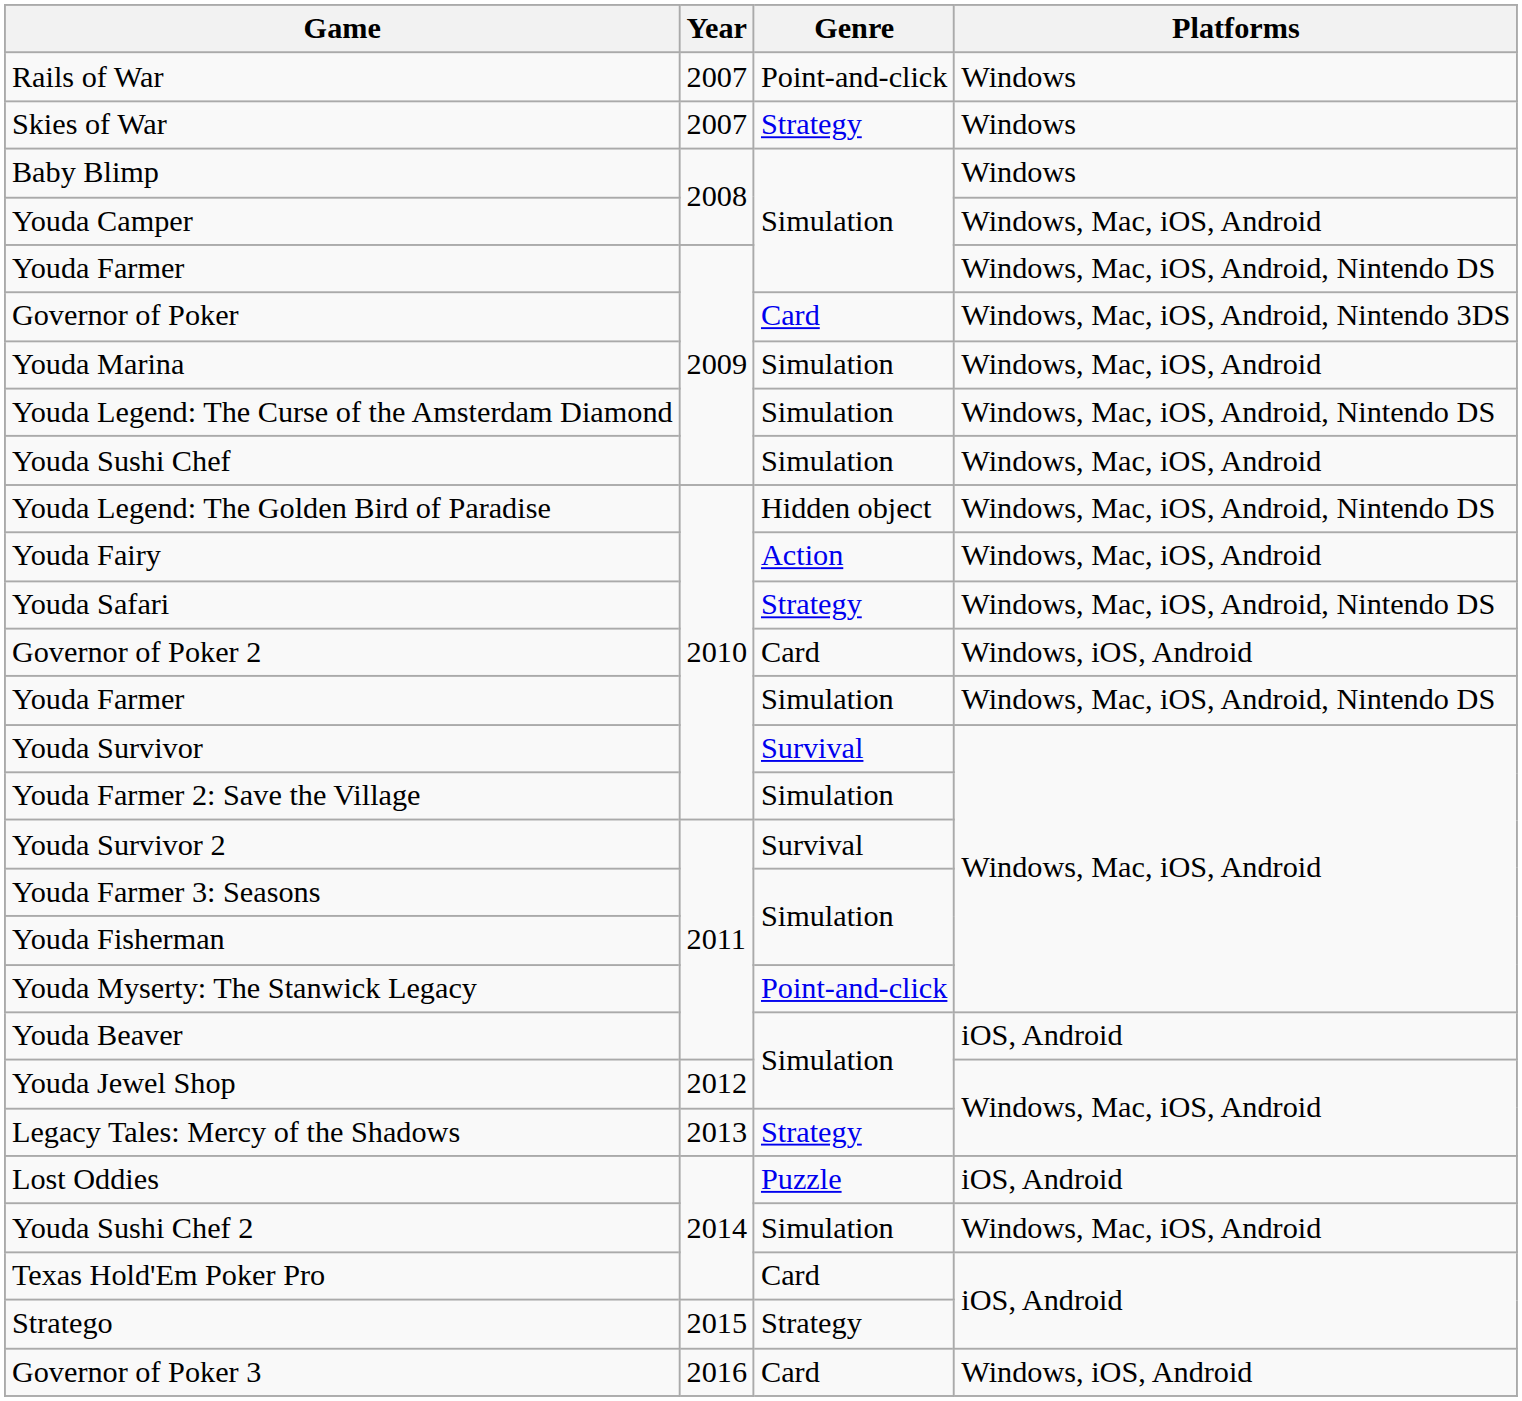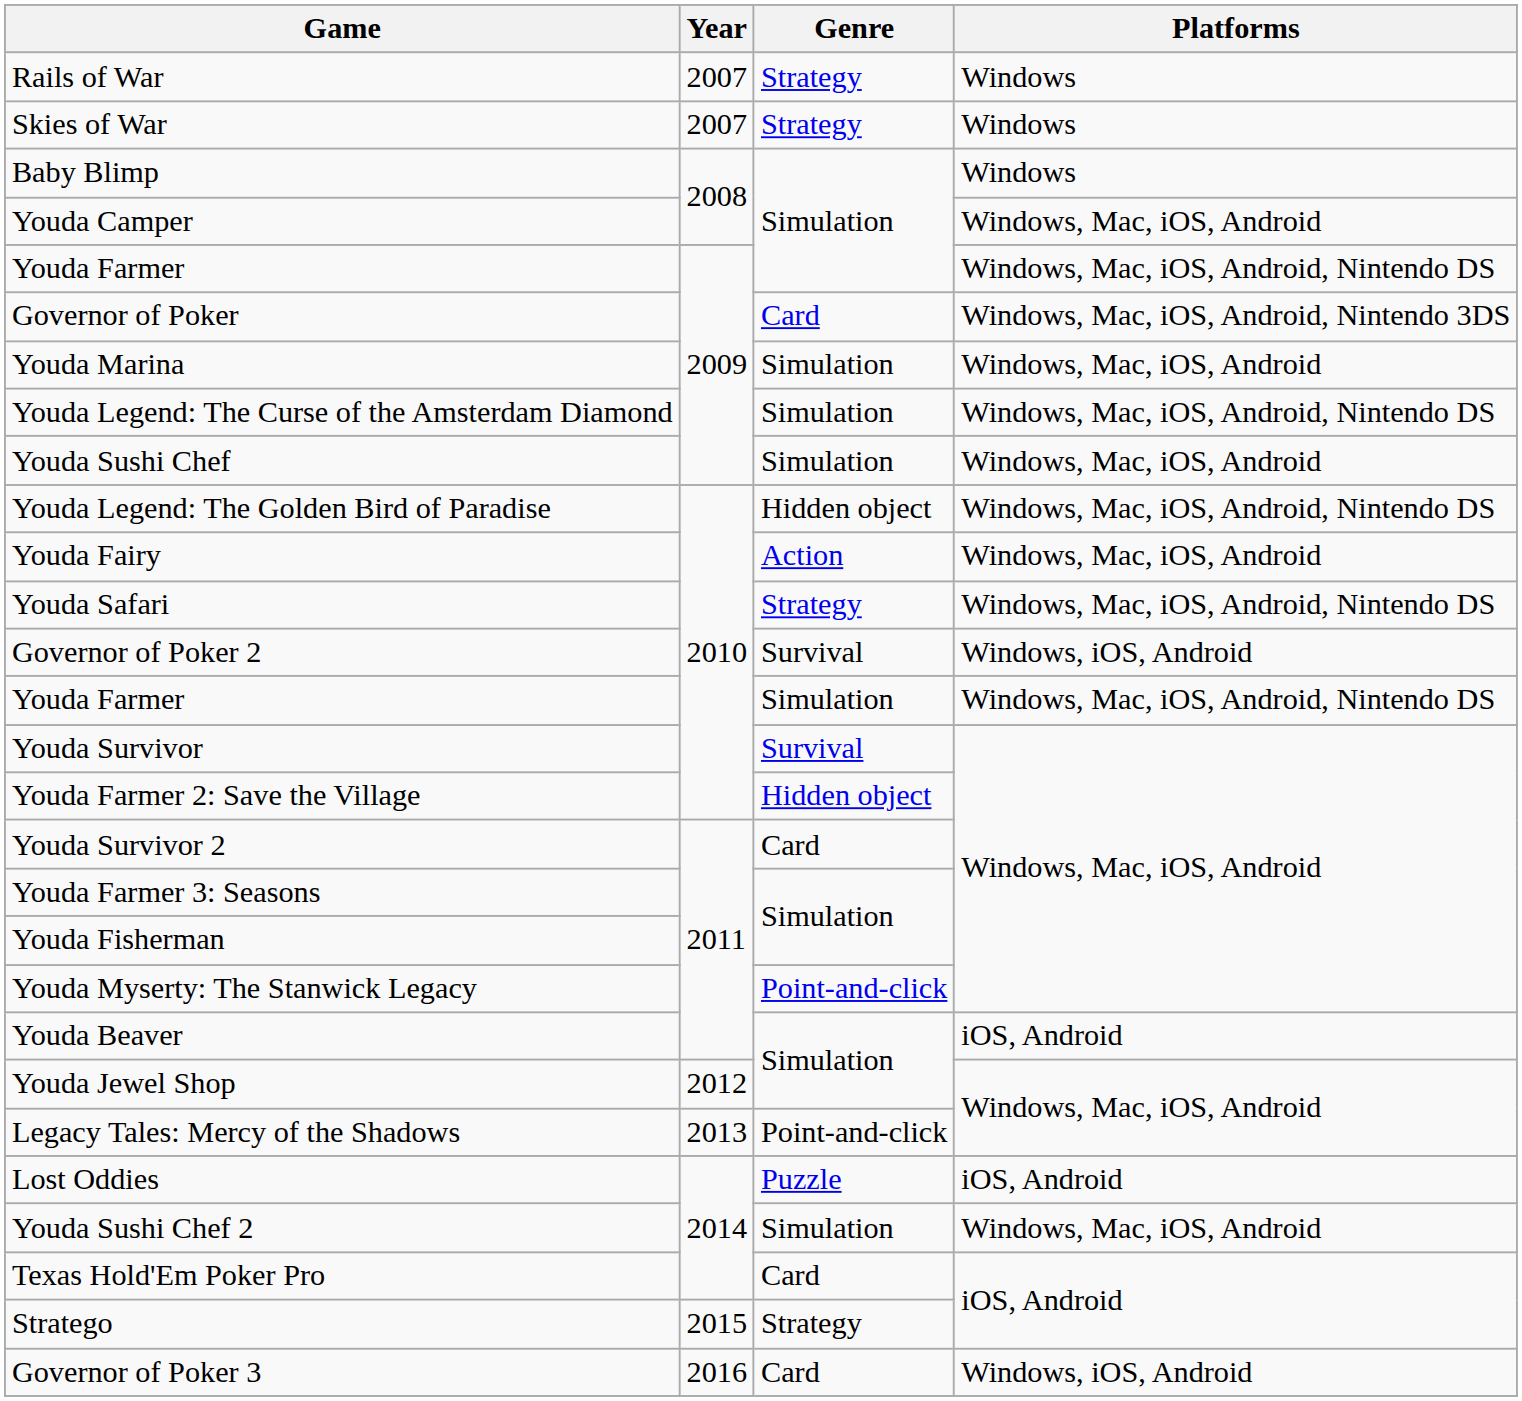Rails of War | Genre: Point-and-click -> Strategy
Governor of Poker 2 | Genre: Card -> Survival
Youda Farmer 2: Save the Village | Genre: Simulation -> Hidden object
Youda Survivor 2 | Genre: Survival -> Card
Legacy Tales: Mercy of the Shadows | Genre: Strategy -> Point-and-click
